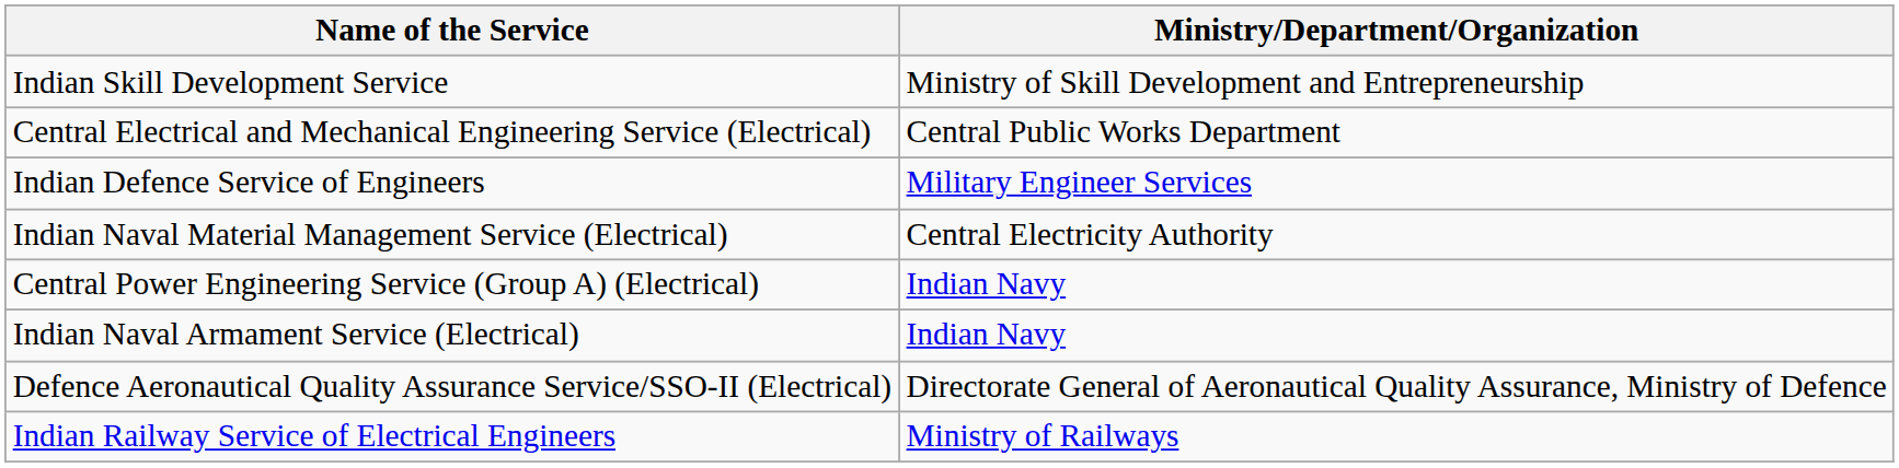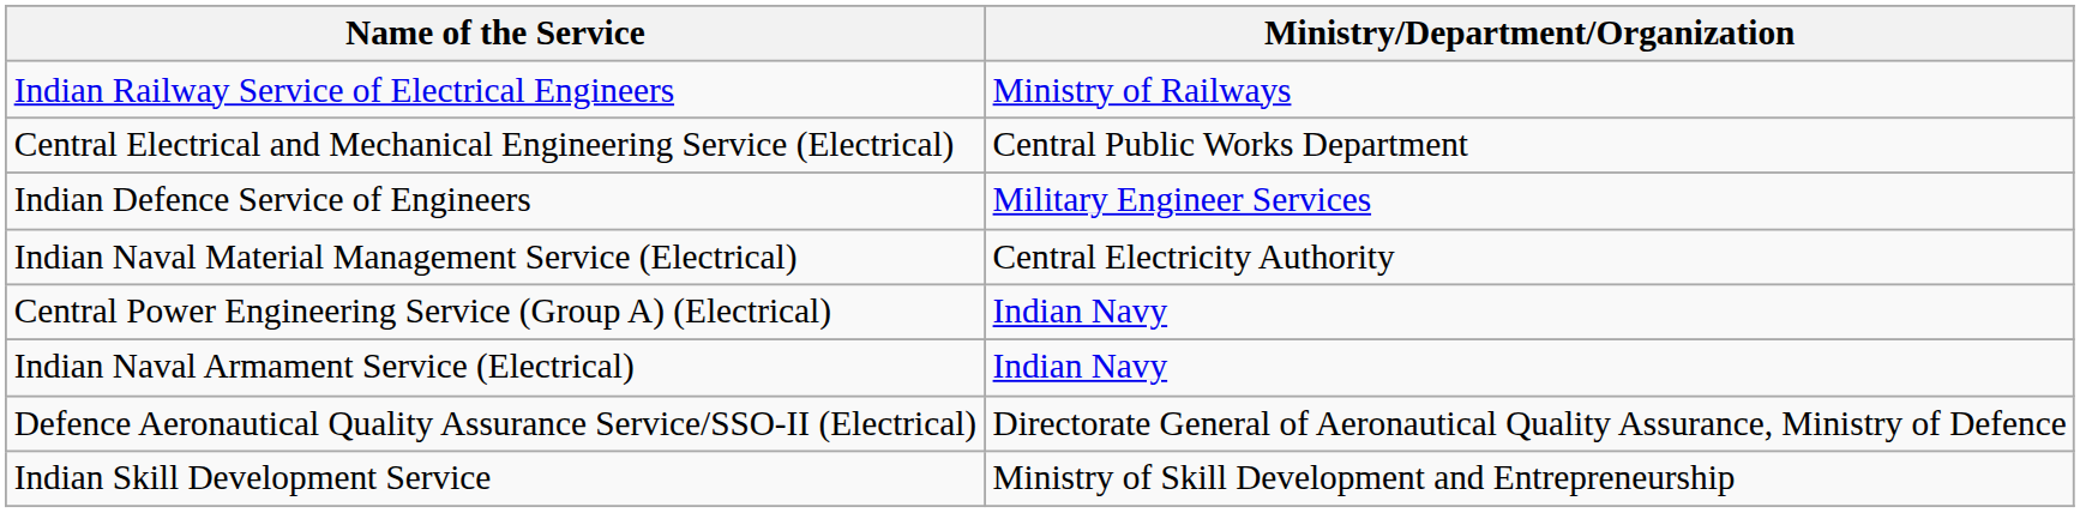rows swapped: Indian Railway Service of Electrical Engineers <-> Indian Skill Development Service
